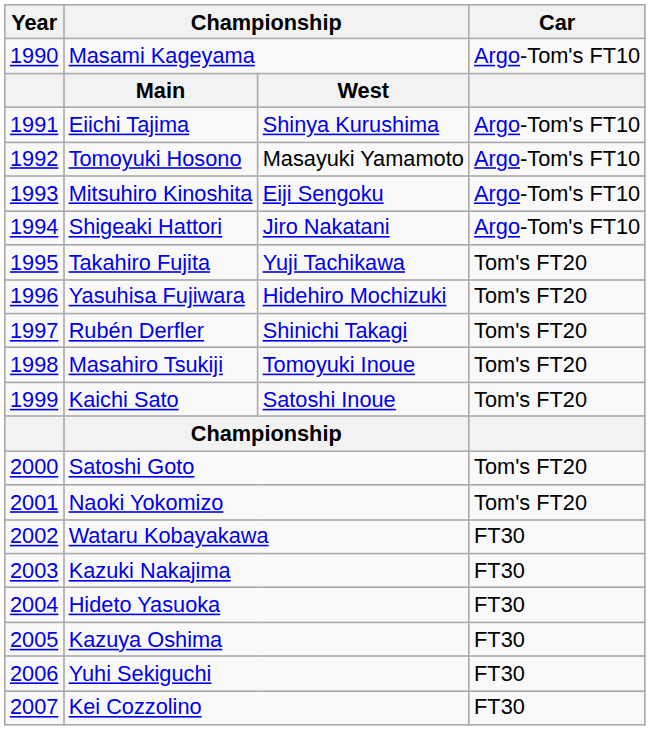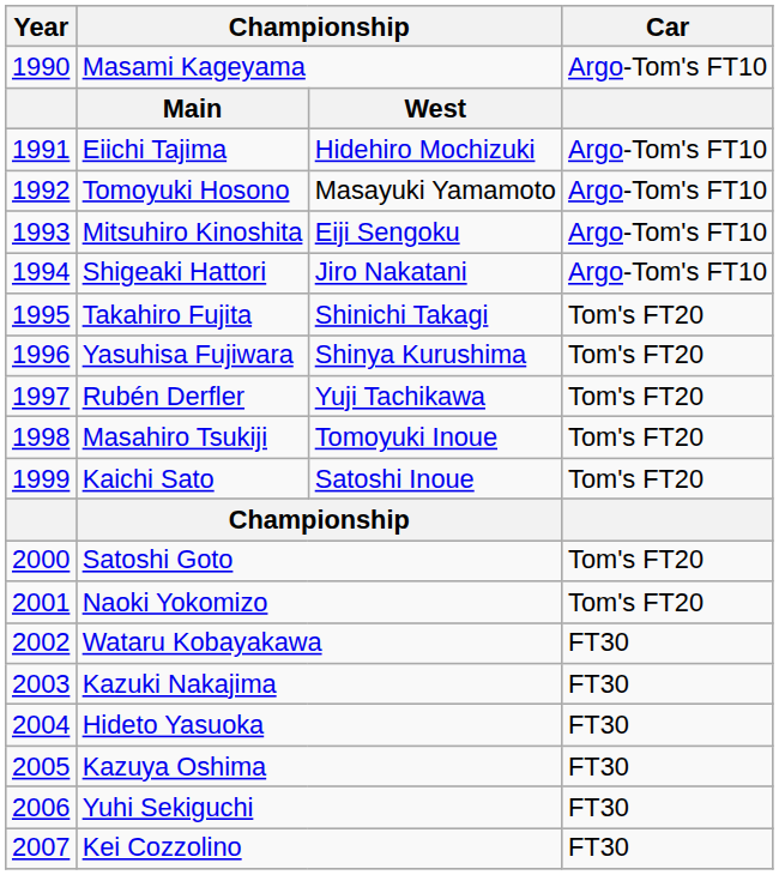Eiichi Tajima | column 3: Shinya Kurushima -> Hidehiro Mochizuki
Takahiro Fujita | column 3: Yuji Tachikawa -> Shinichi Takagi
Yasuhisa Fujiwara | column 3: Hidehiro Mochizuki -> Shinya Kurushima
Rubén Derfler | column 3: Shinichi Takagi -> Yuji Tachikawa
